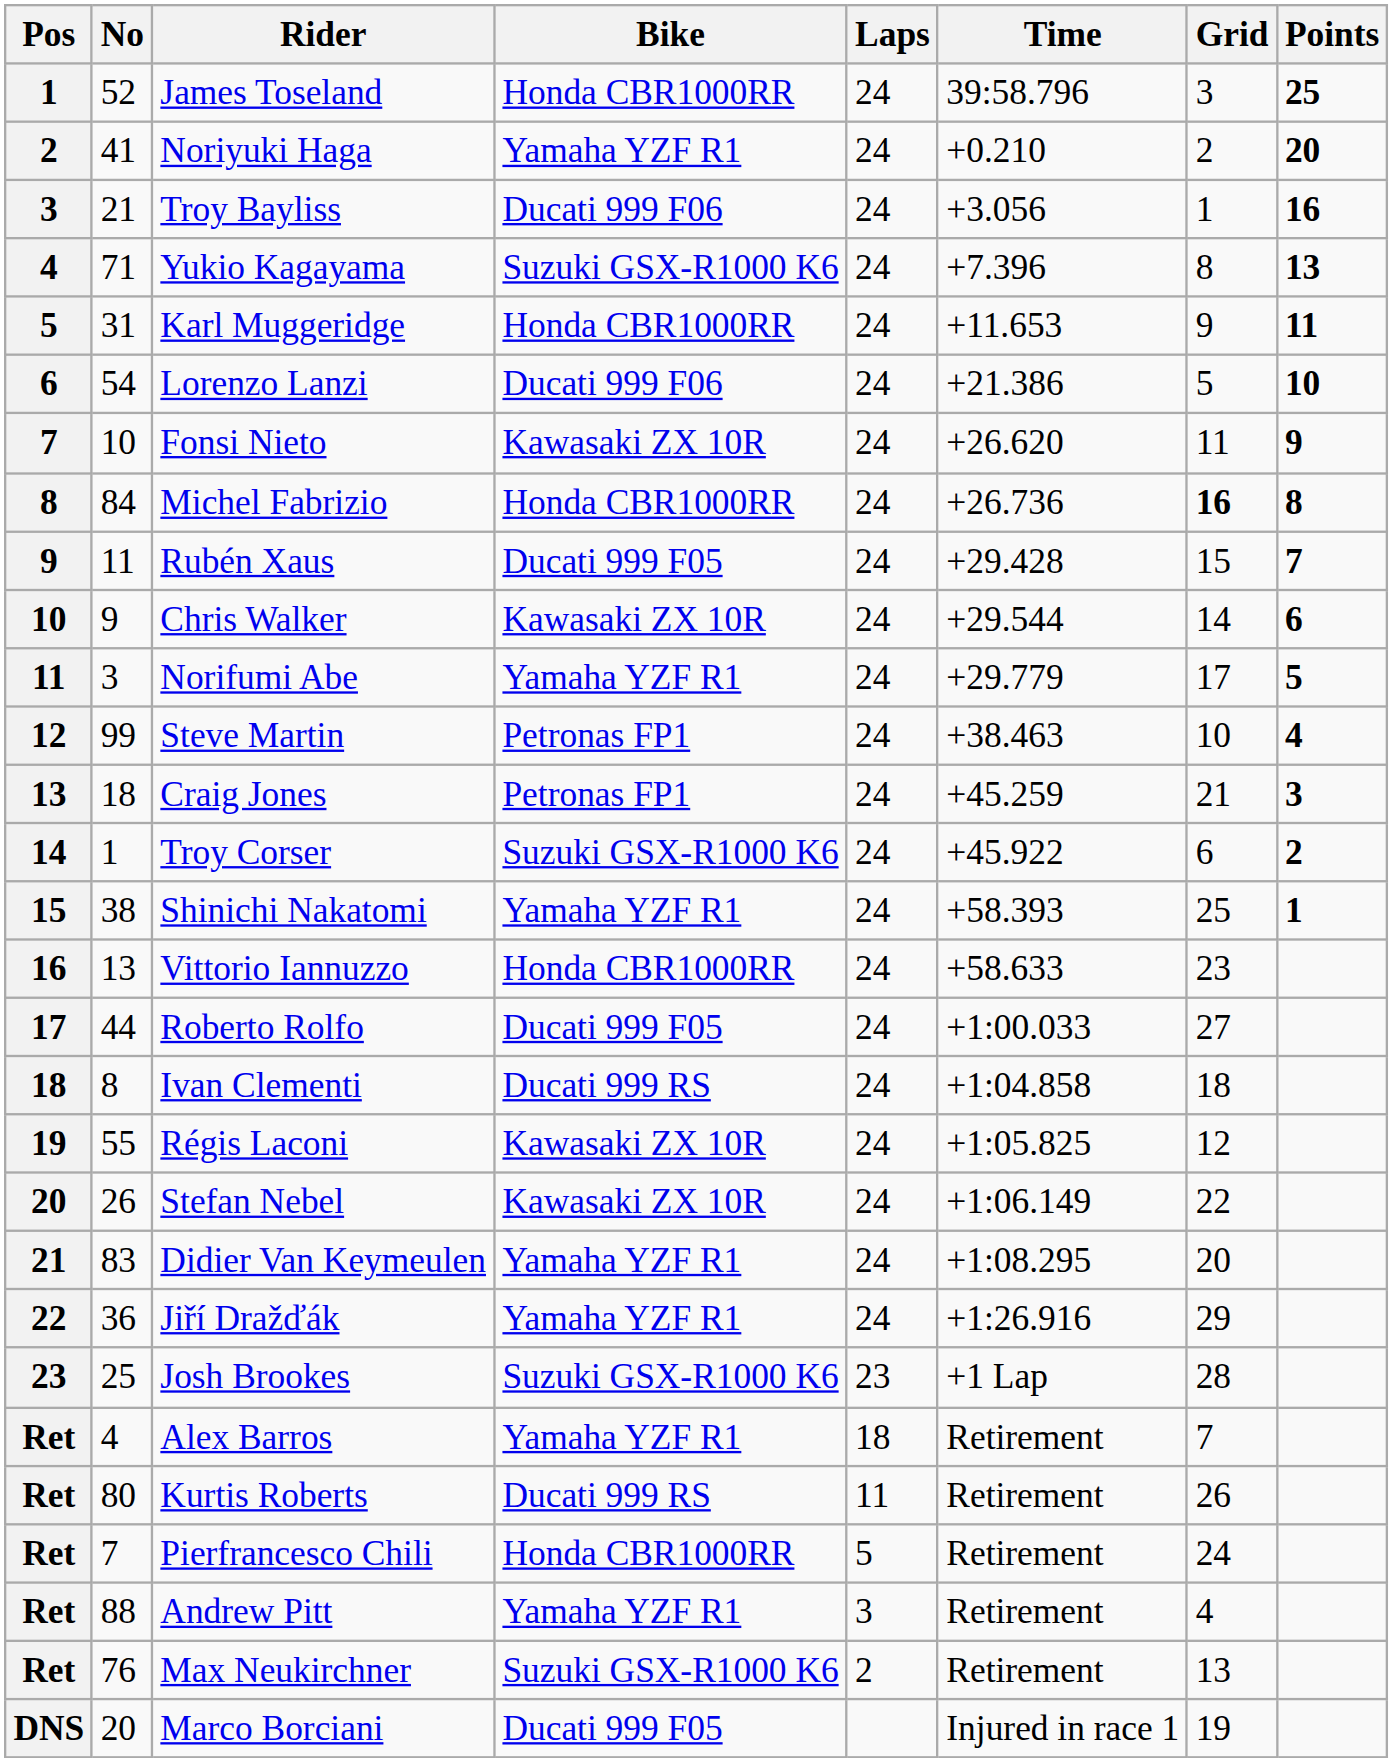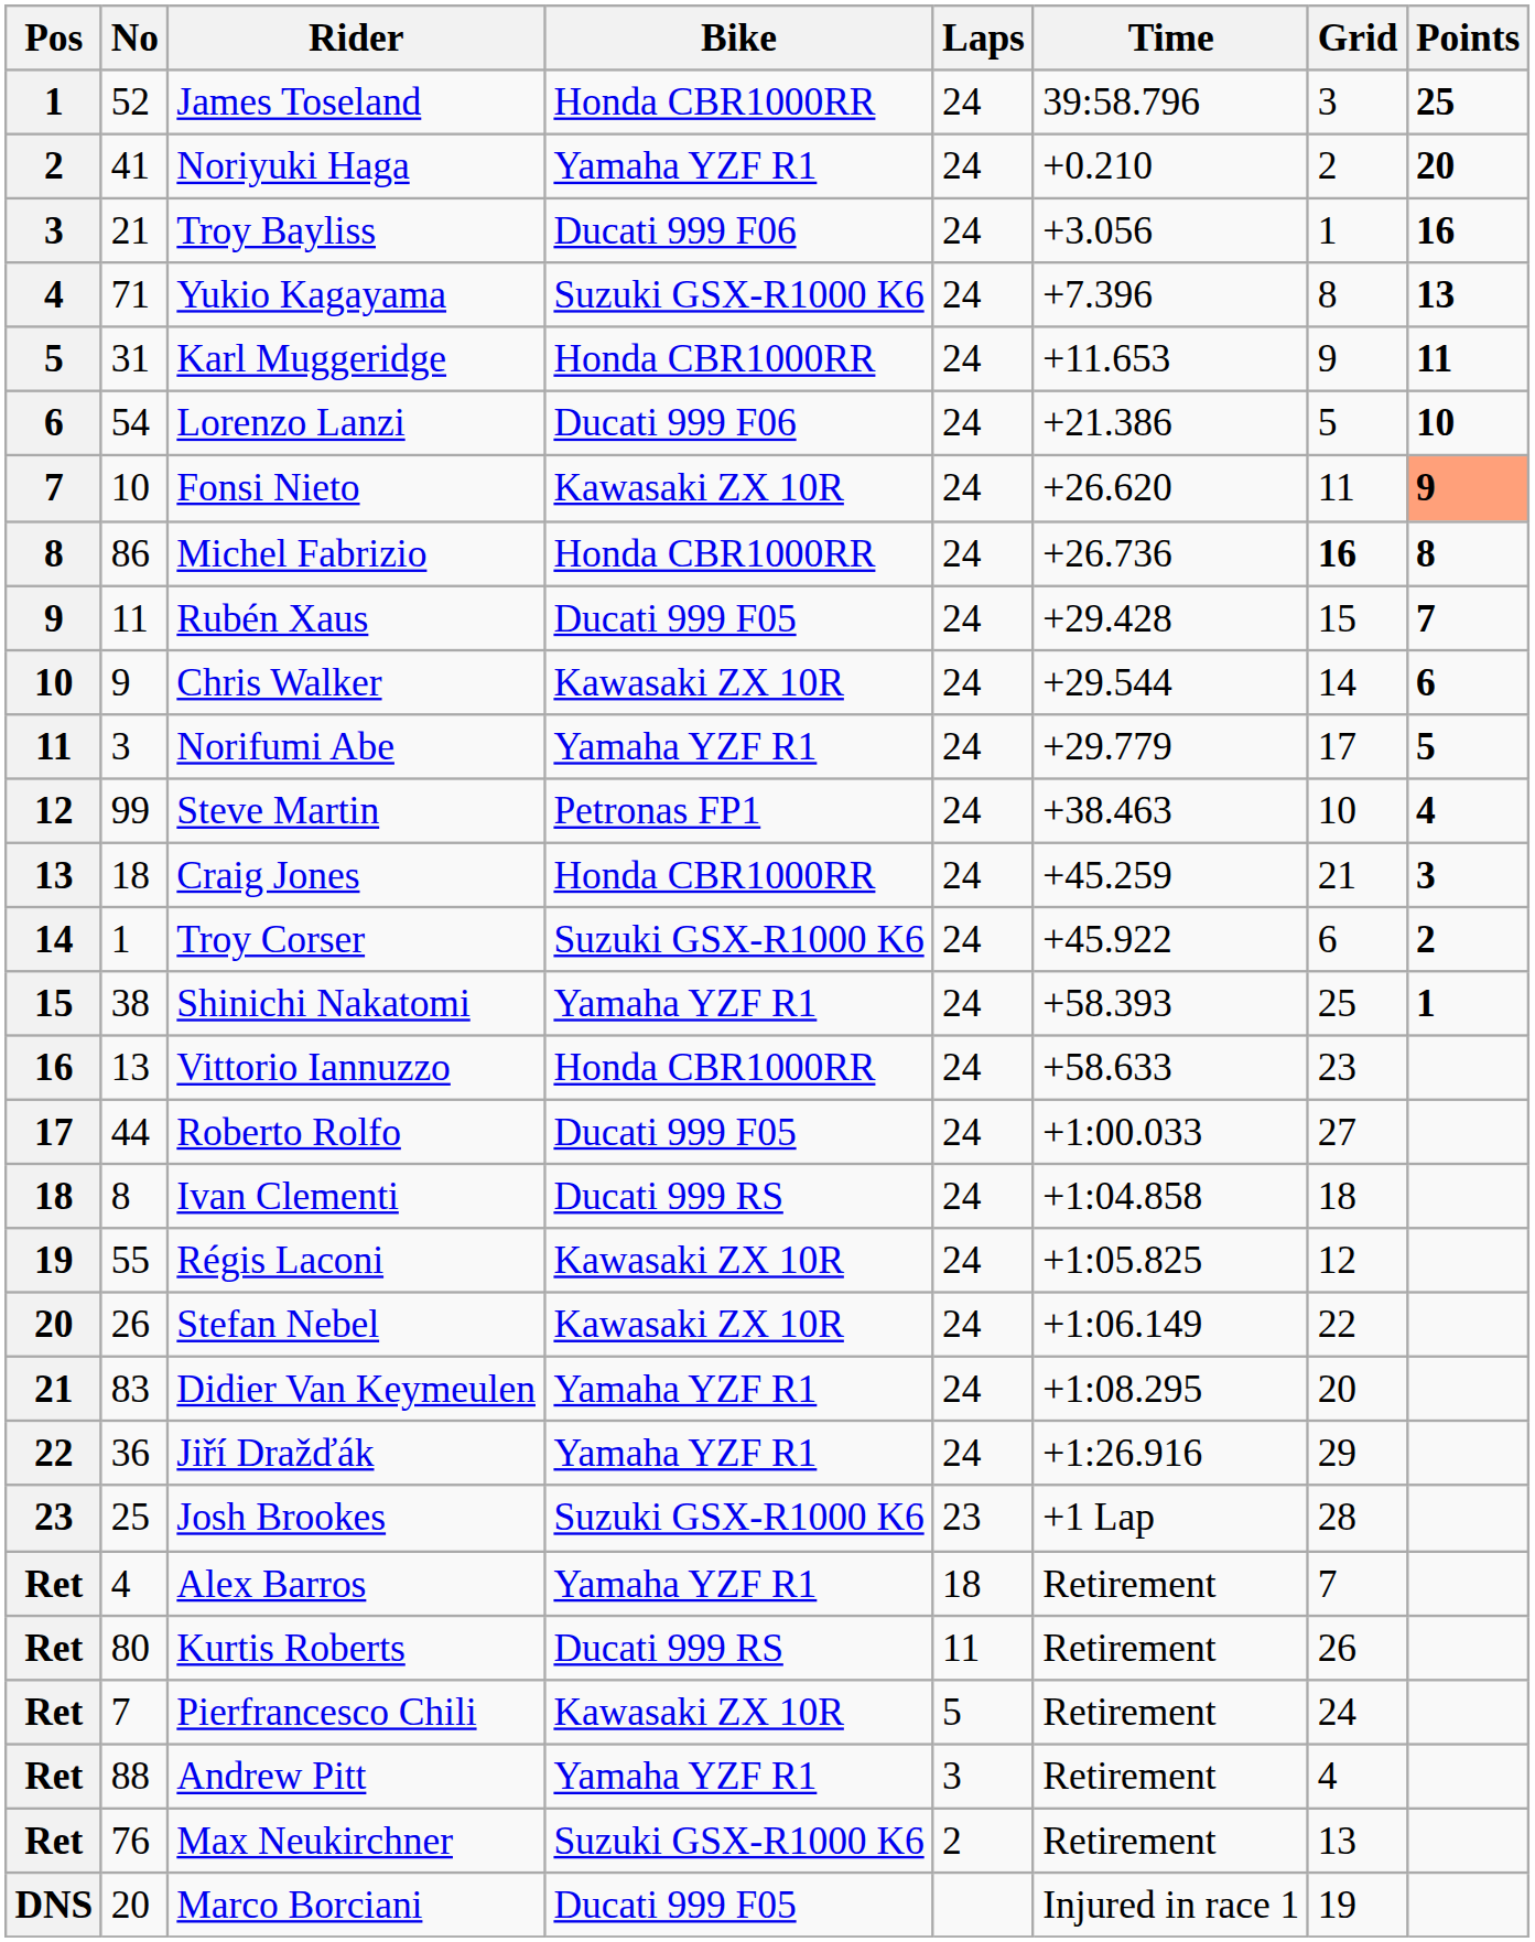Fonsi Nieto | Points: no background -> lightsalmon background
Michel Fabrizio | No: 84 -> 86
Craig Jones | Bike: Petronas FP1 -> Honda CBR1000RR
Pierfrancesco Chili | Bike: Honda CBR1000RR -> Kawasaki ZX 10R
